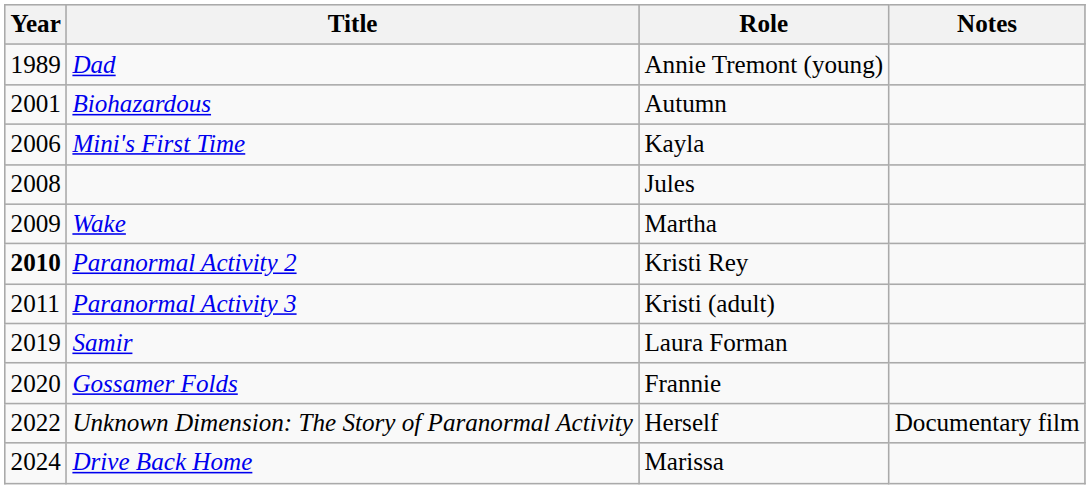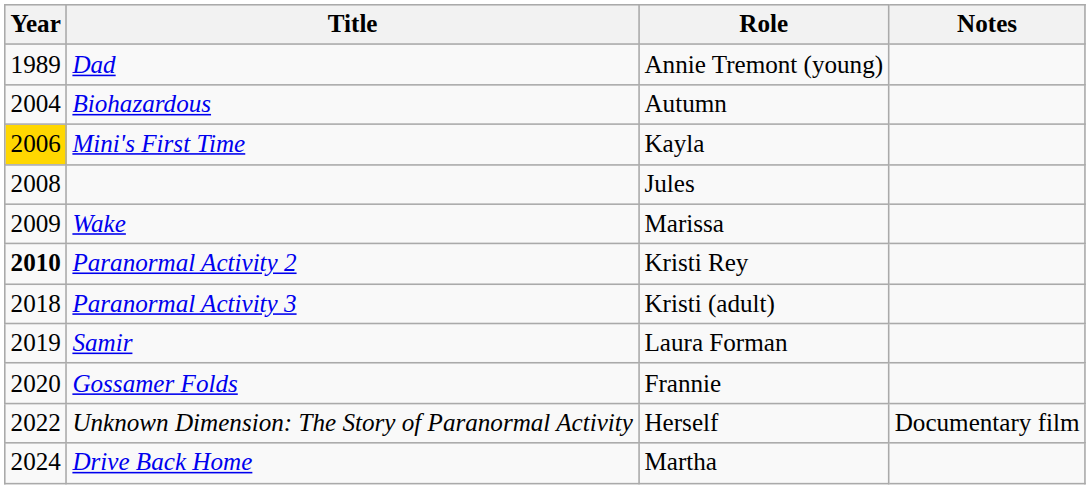Biohazardous | Year: 2001 -> 2004
Mini's First Time | Year: no background -> gold background
Wake | Role: Martha -> Marissa
Paranormal Activity 3 | Year: 2011 -> 2018
Drive Back Home | Role: Marissa -> Martha
